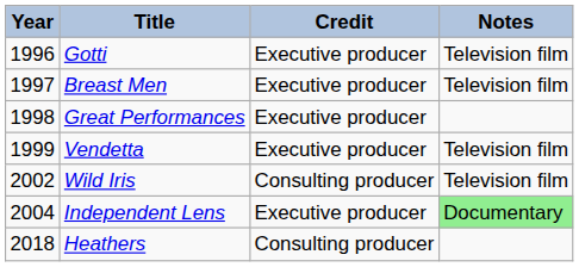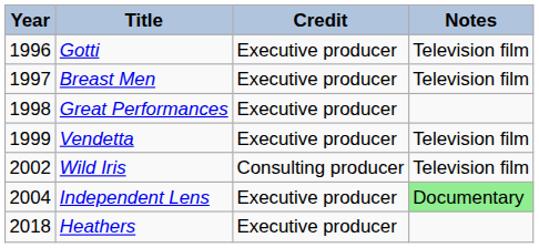Heathers | Credit: Consulting producer -> Executive producer
